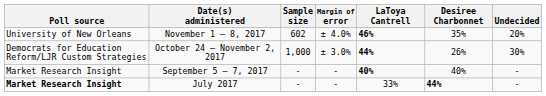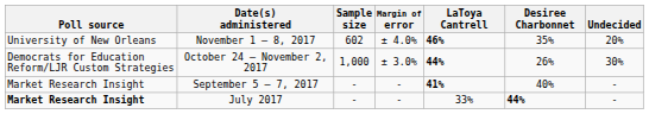September 5 – 7, 2017 | LaToya Cantrell: 40% -> 41%
